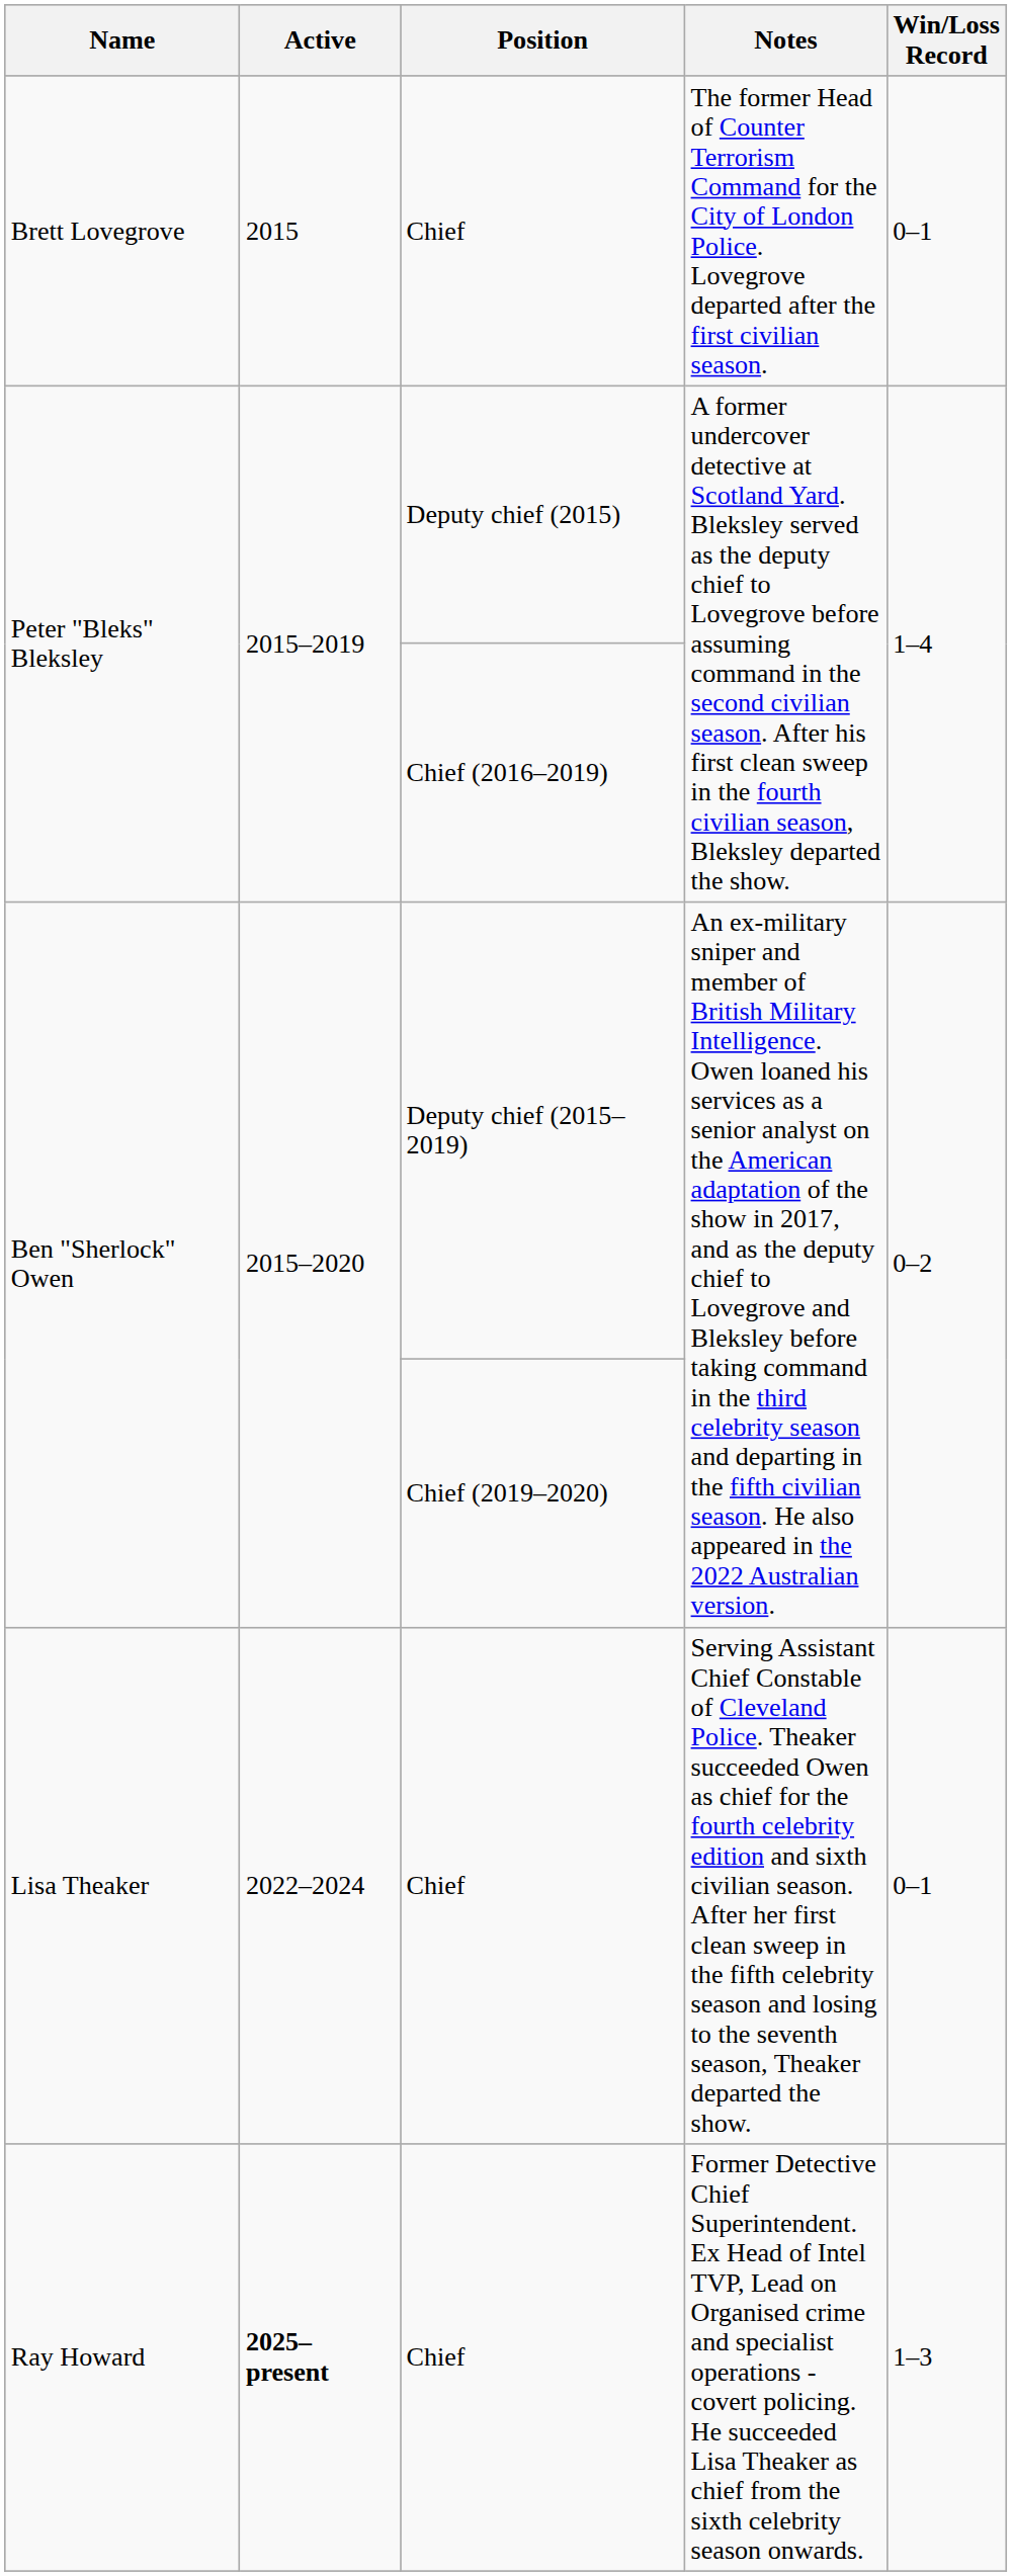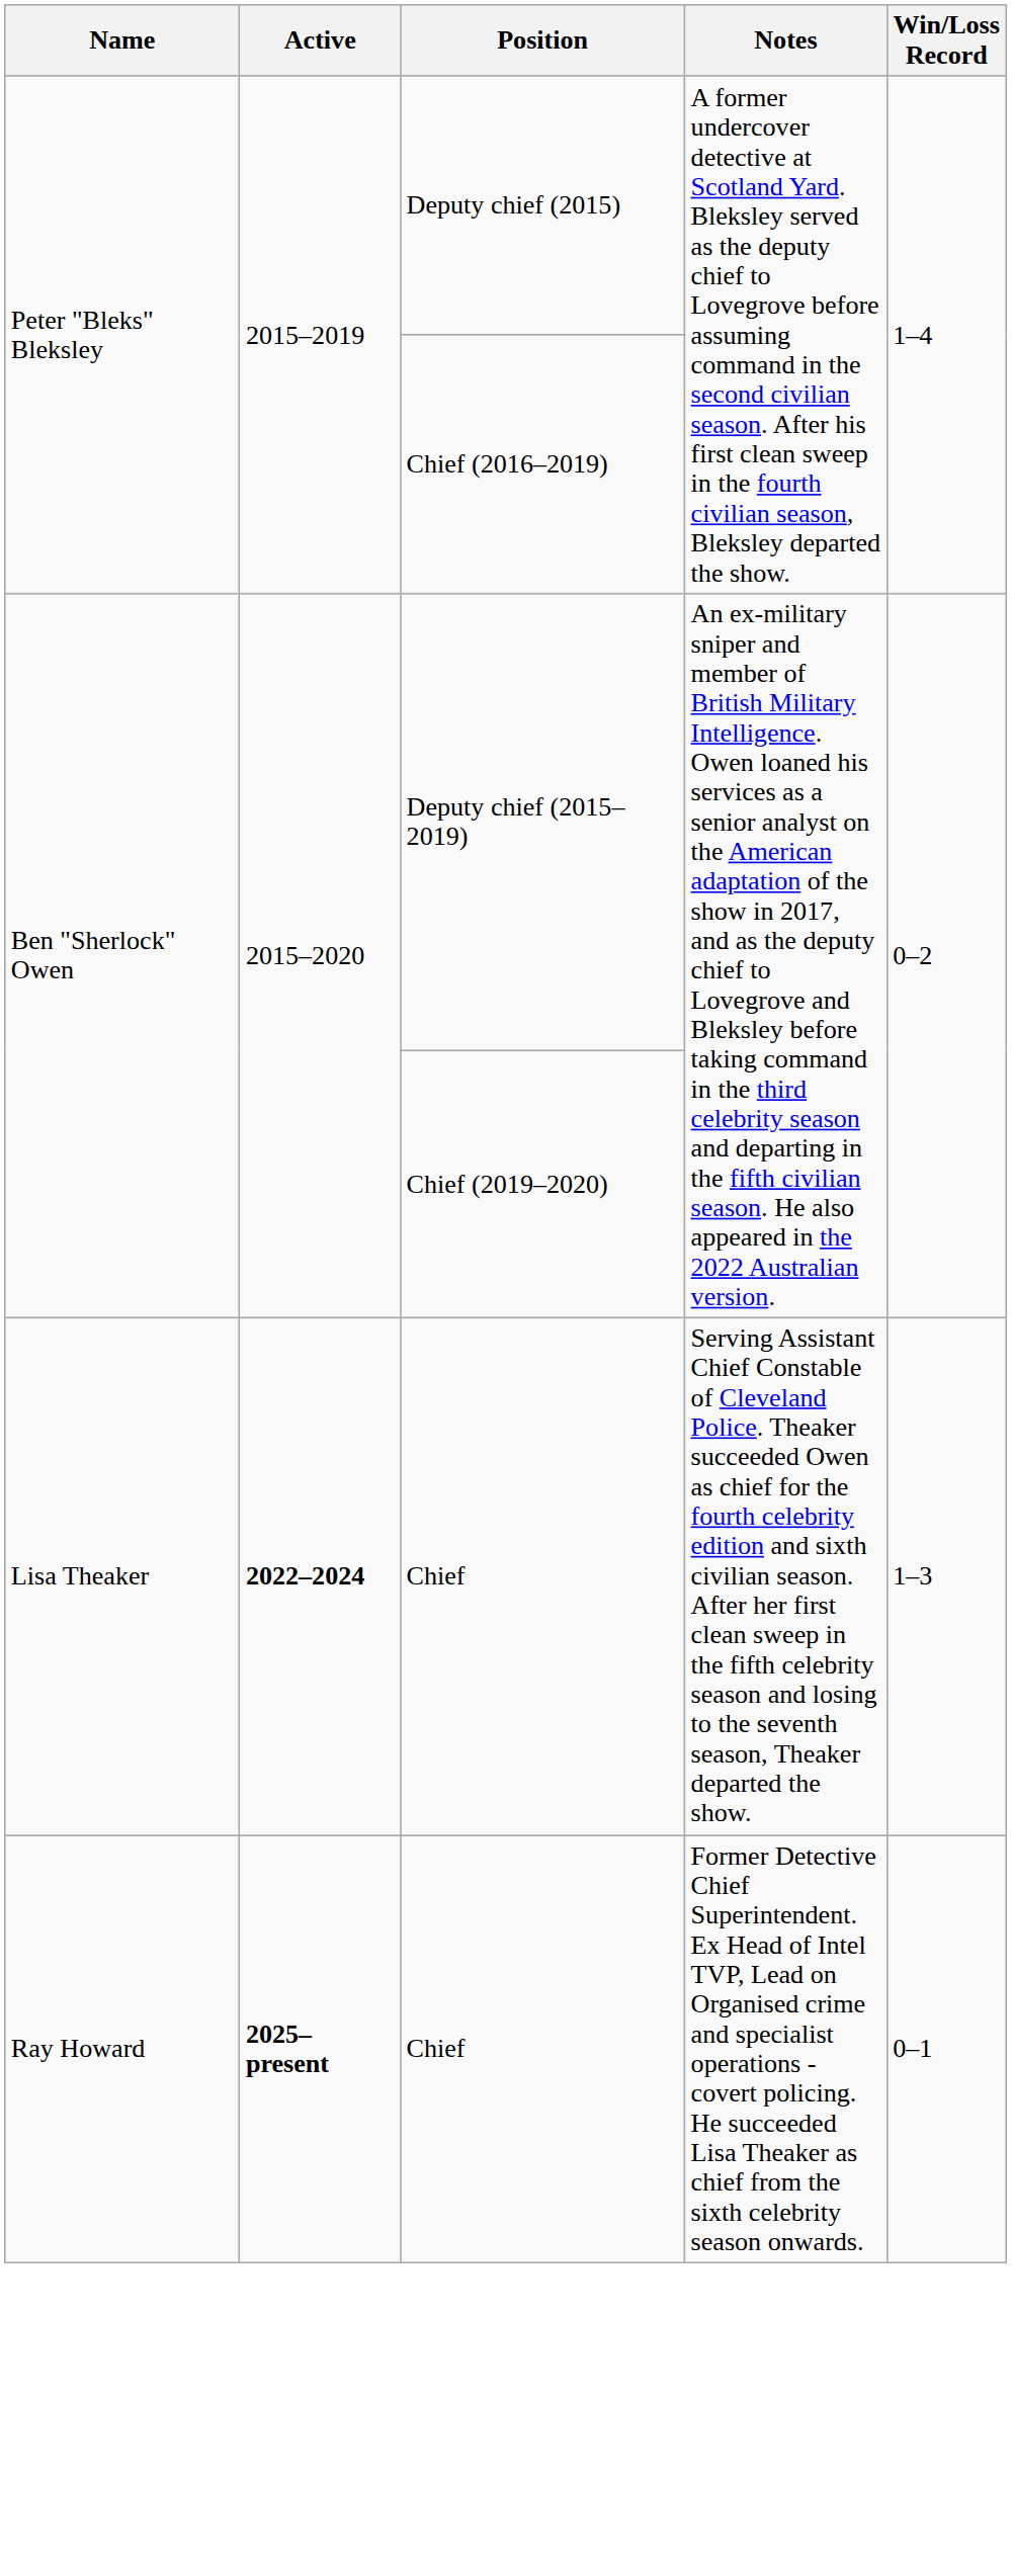- row: Brett Lovegrove | 2015 | Chief | The former Head of Counter Terrorism Command for the City of London Police. Lovegrove departed after the first civilian season. | 0–1
Lisa Theaker | Active: normal -> bold
Lisa Theaker | Win/Loss Record: 0–1 -> 1–3
Ray Howard | Win/Loss Record: 1–3 -> 0–1
